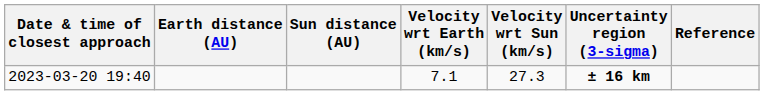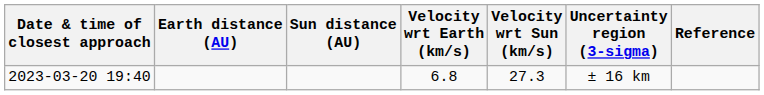2023-03-20 19:40 | Velocity wrt Earth (km/s): 7.1 -> 6.8
2023-03-20 19:40 | Uncertainty region (3-sigma): bold -> normal
